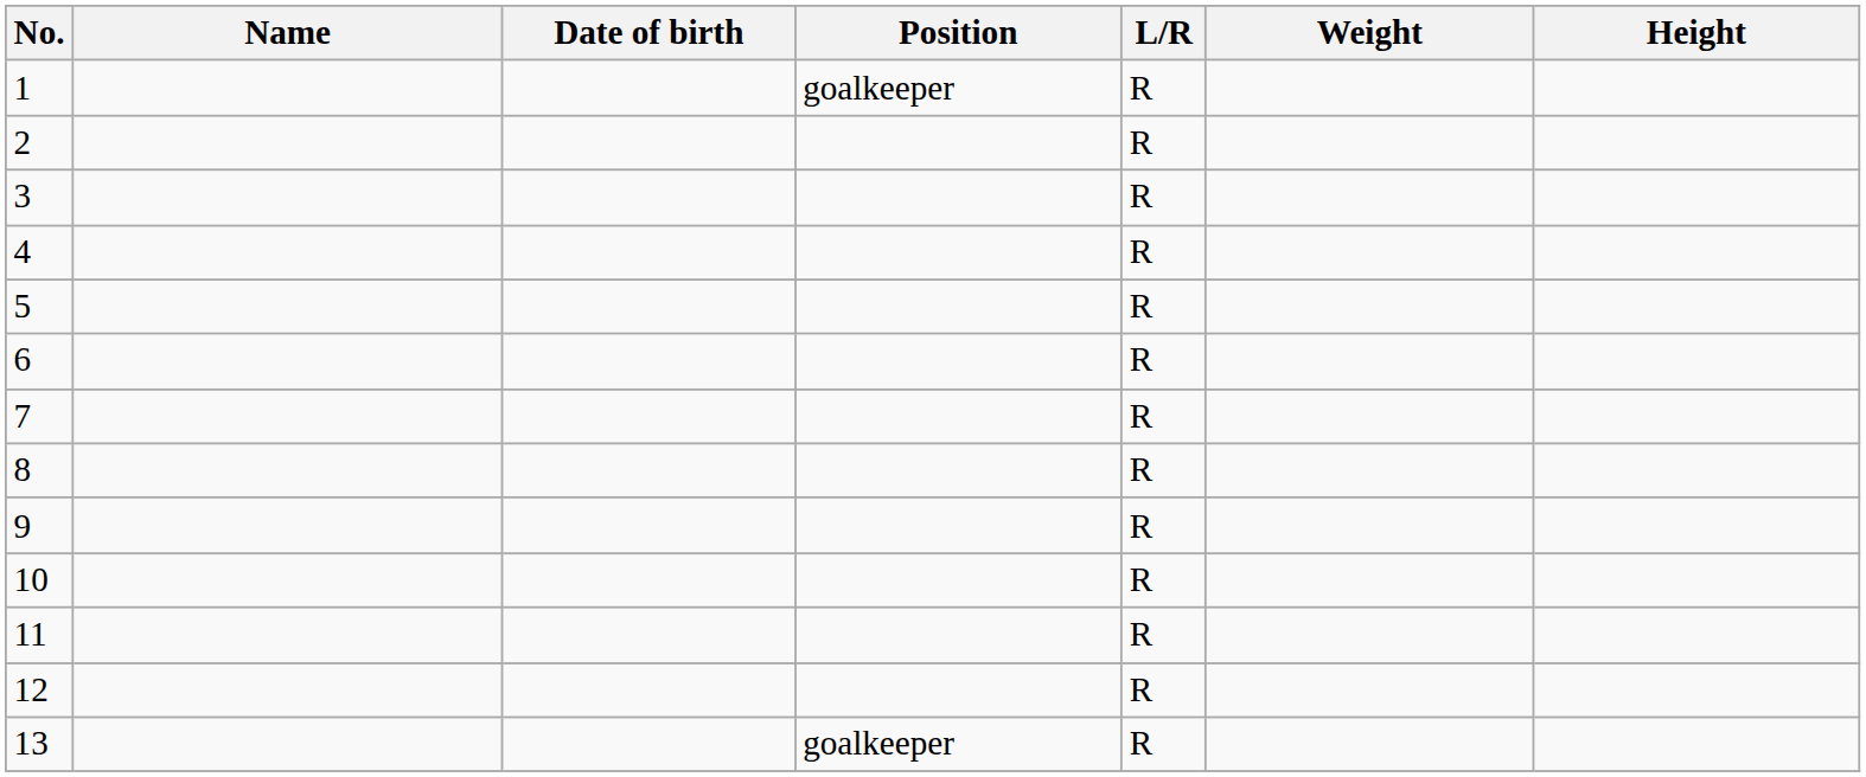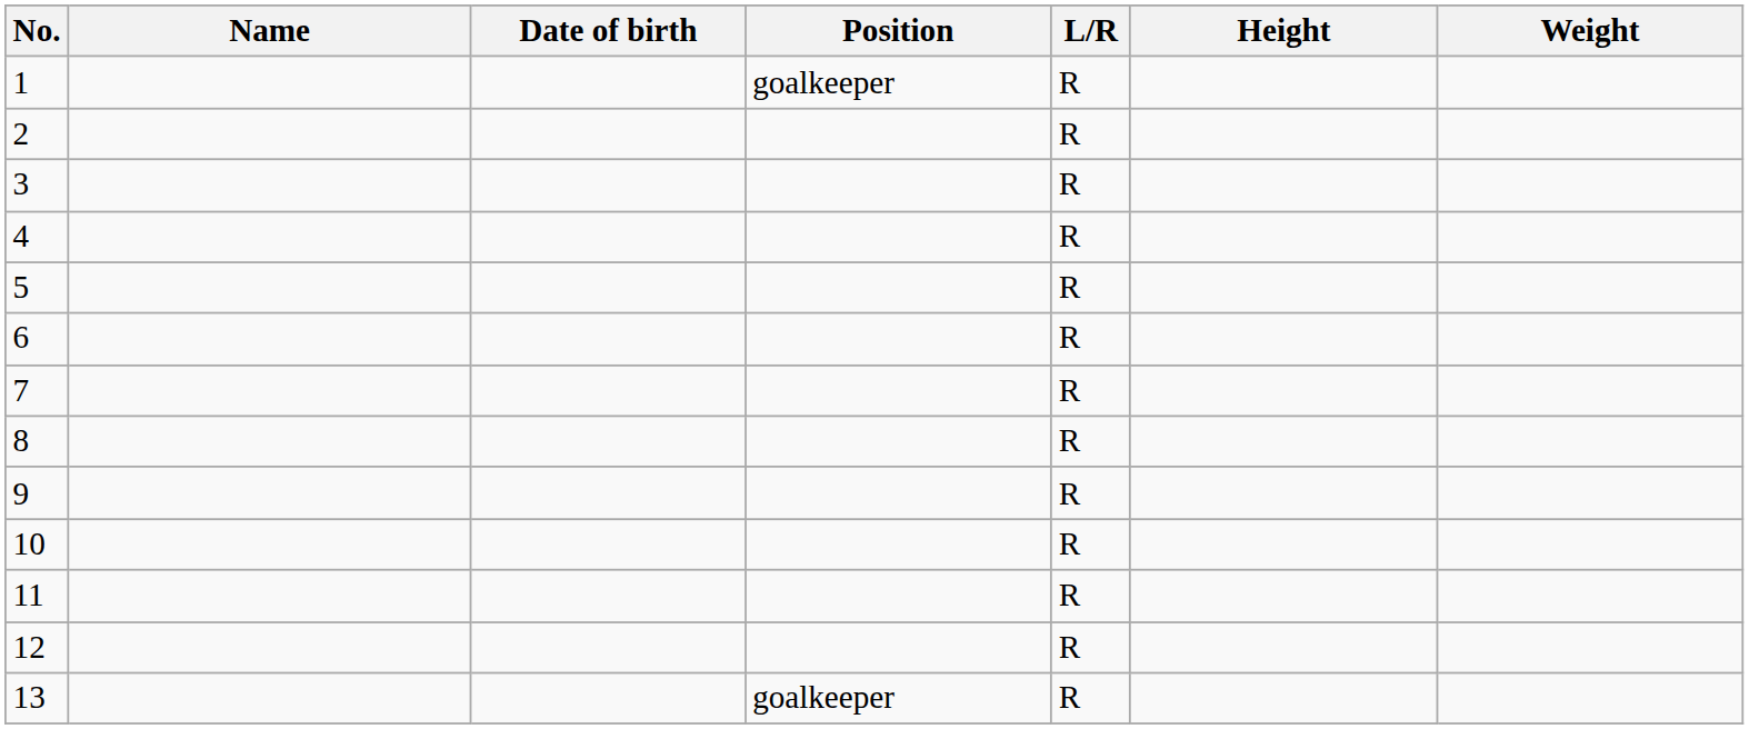columns swapped: Height <-> Weight
